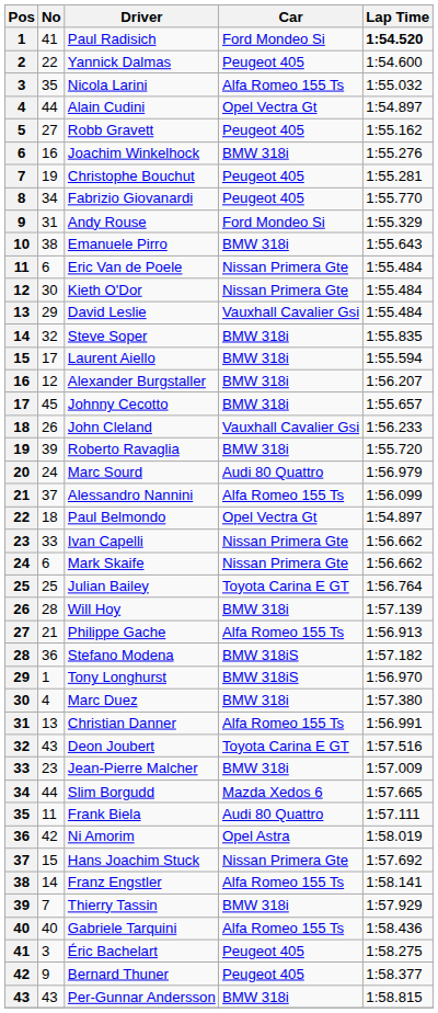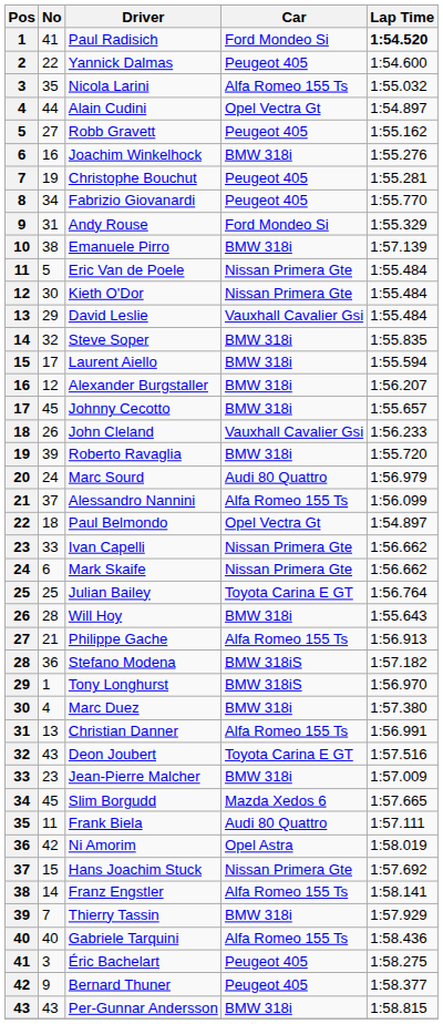Emanuele Pirro | Lap Time: 1:55.643 -> 1:57.139
Eric Van de Poele | No: 6 -> 5
Will Hoy | Lap Time: 1:57.139 -> 1:55.643
Slim Borgudd | No: 44 -> 45
